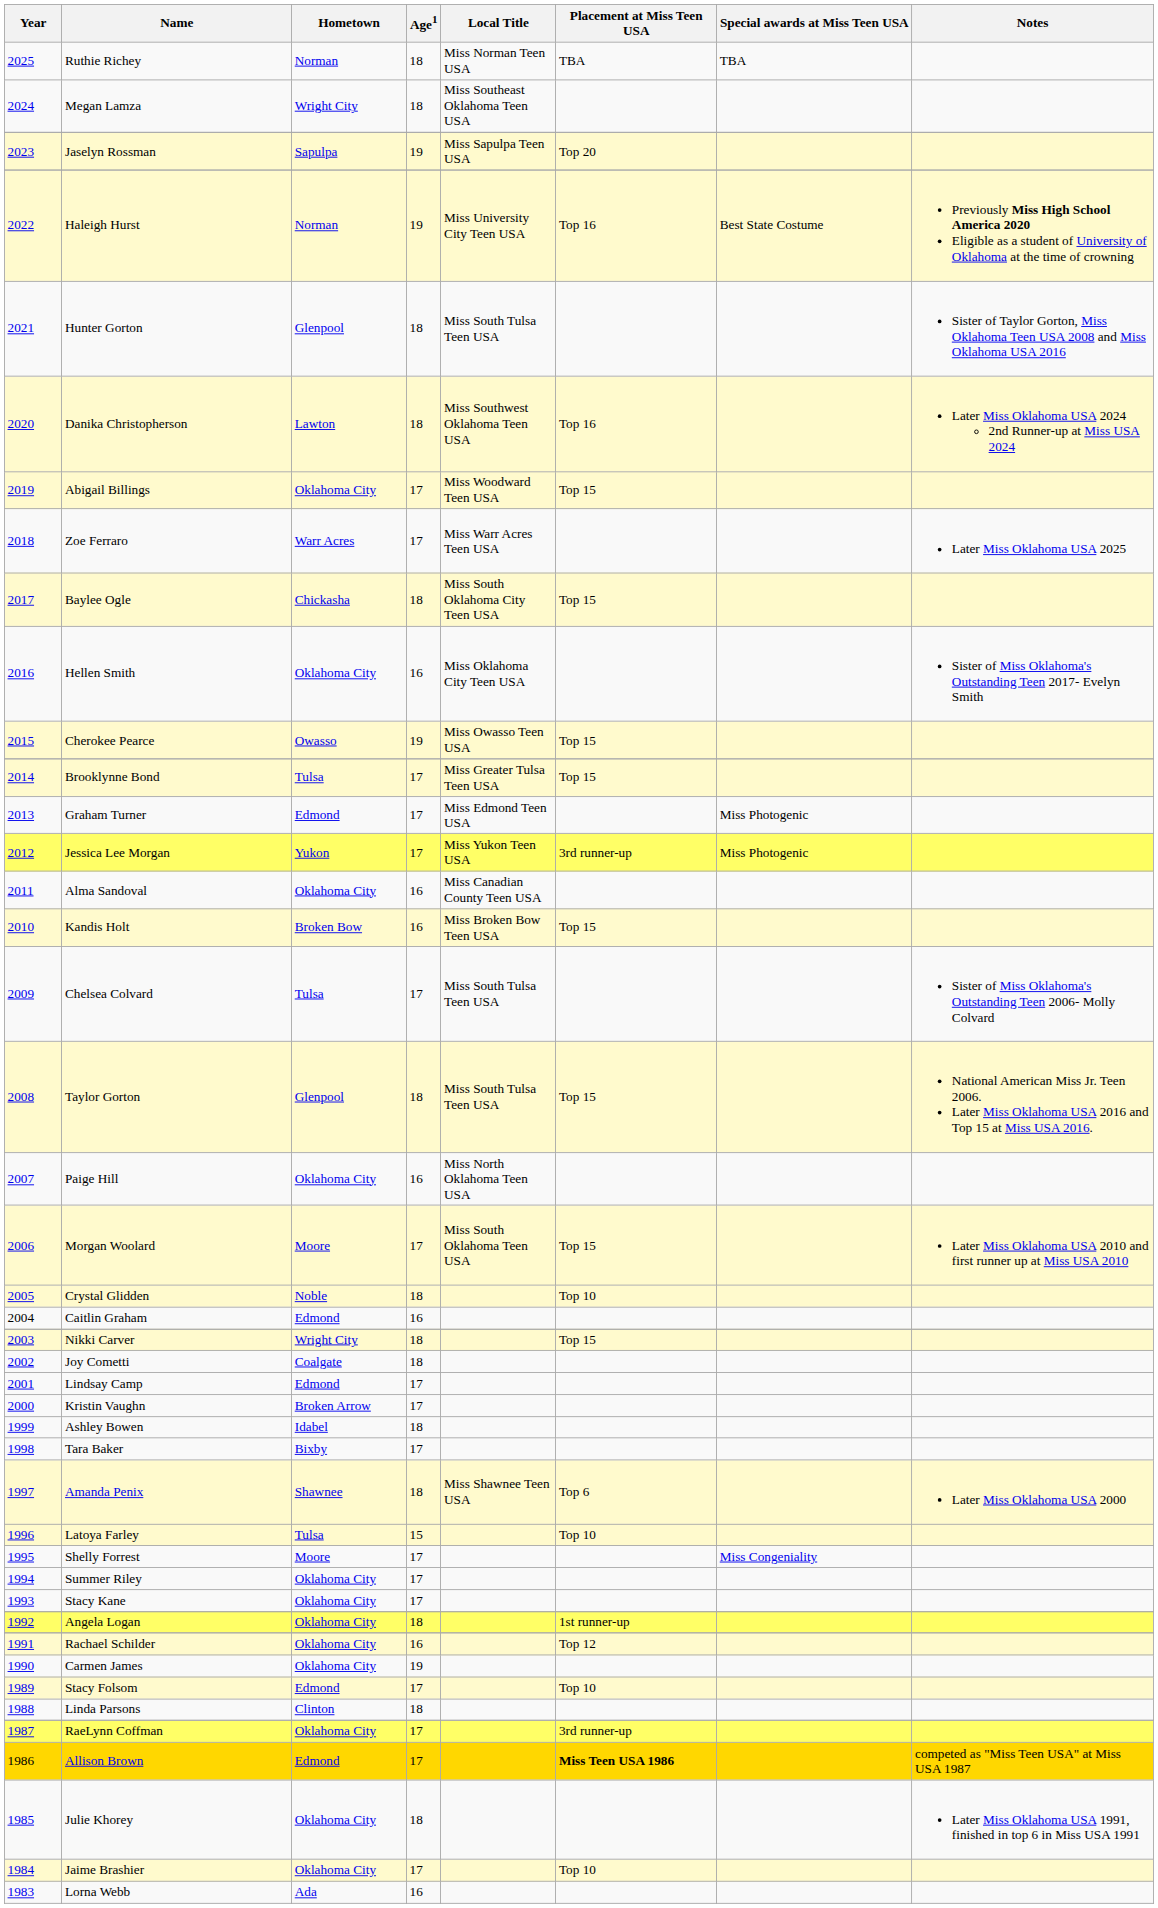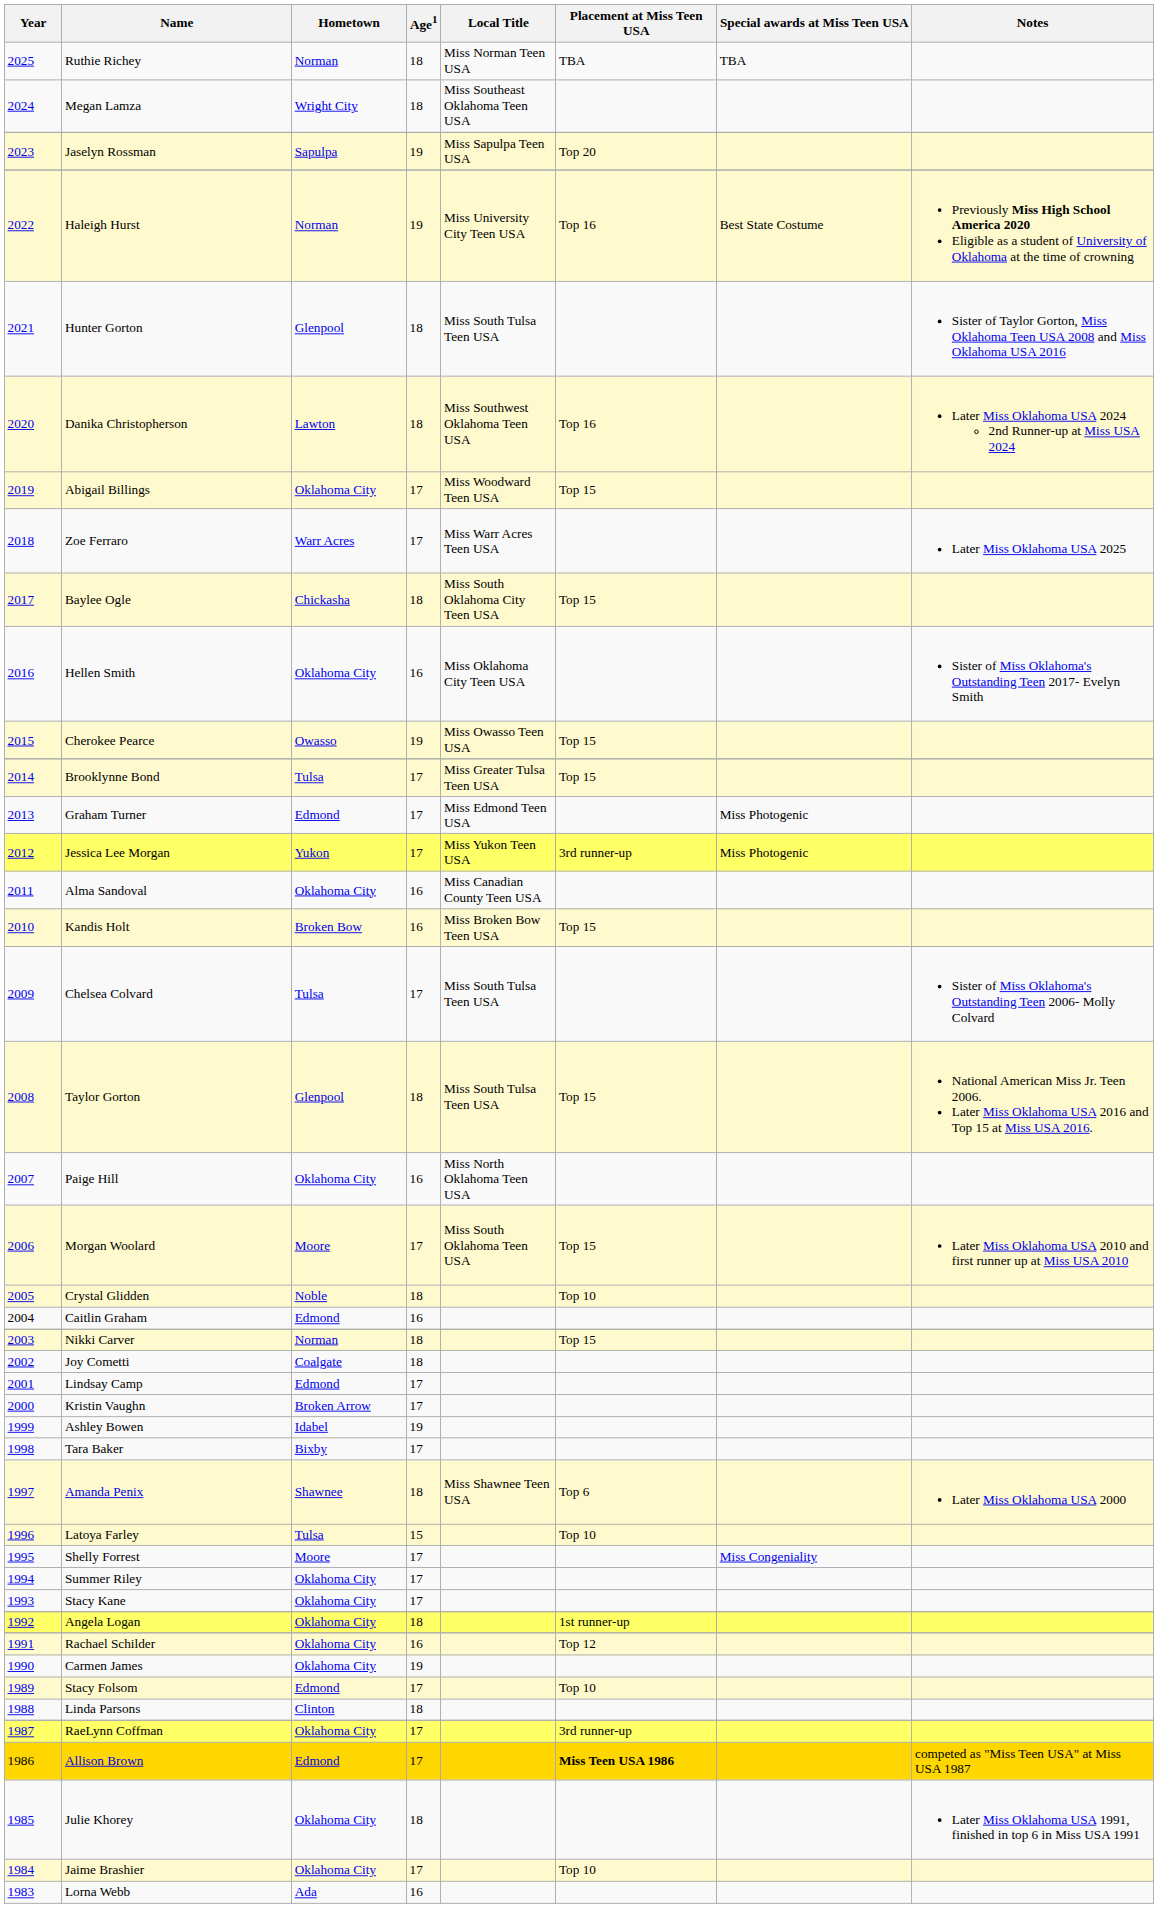Nikki Carver | Hometown: Wright City -> Norman
Ashley Bowen | Age1: 18 -> 19
